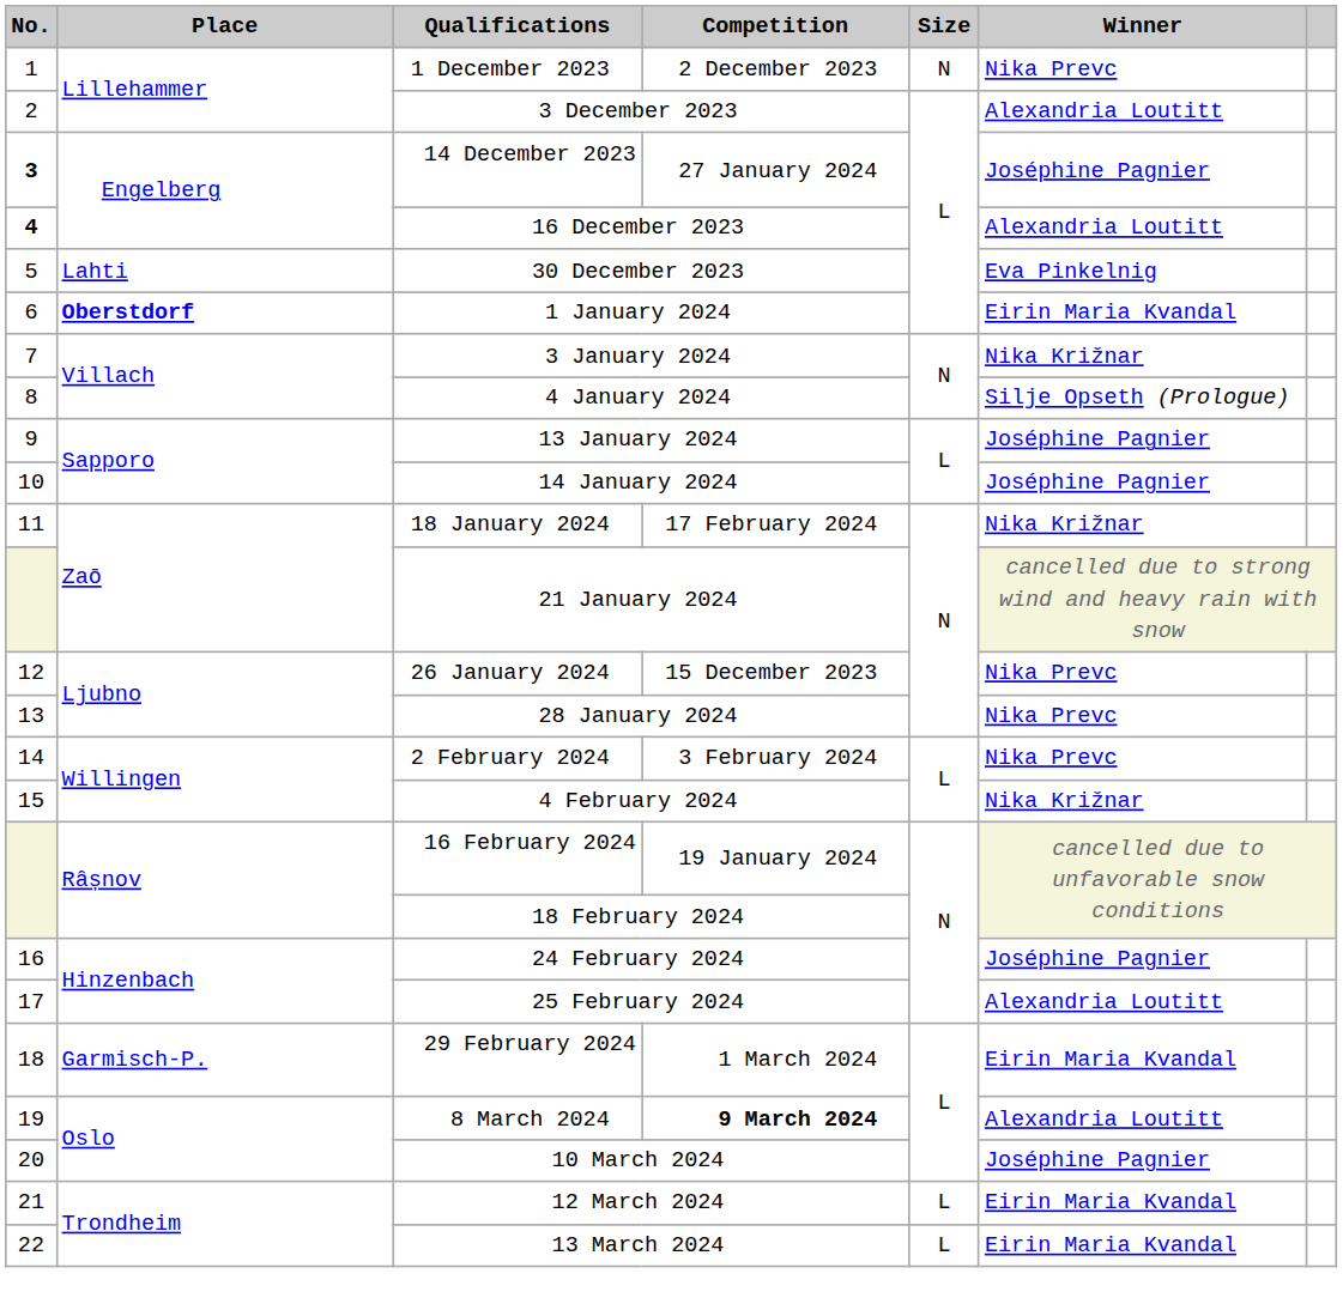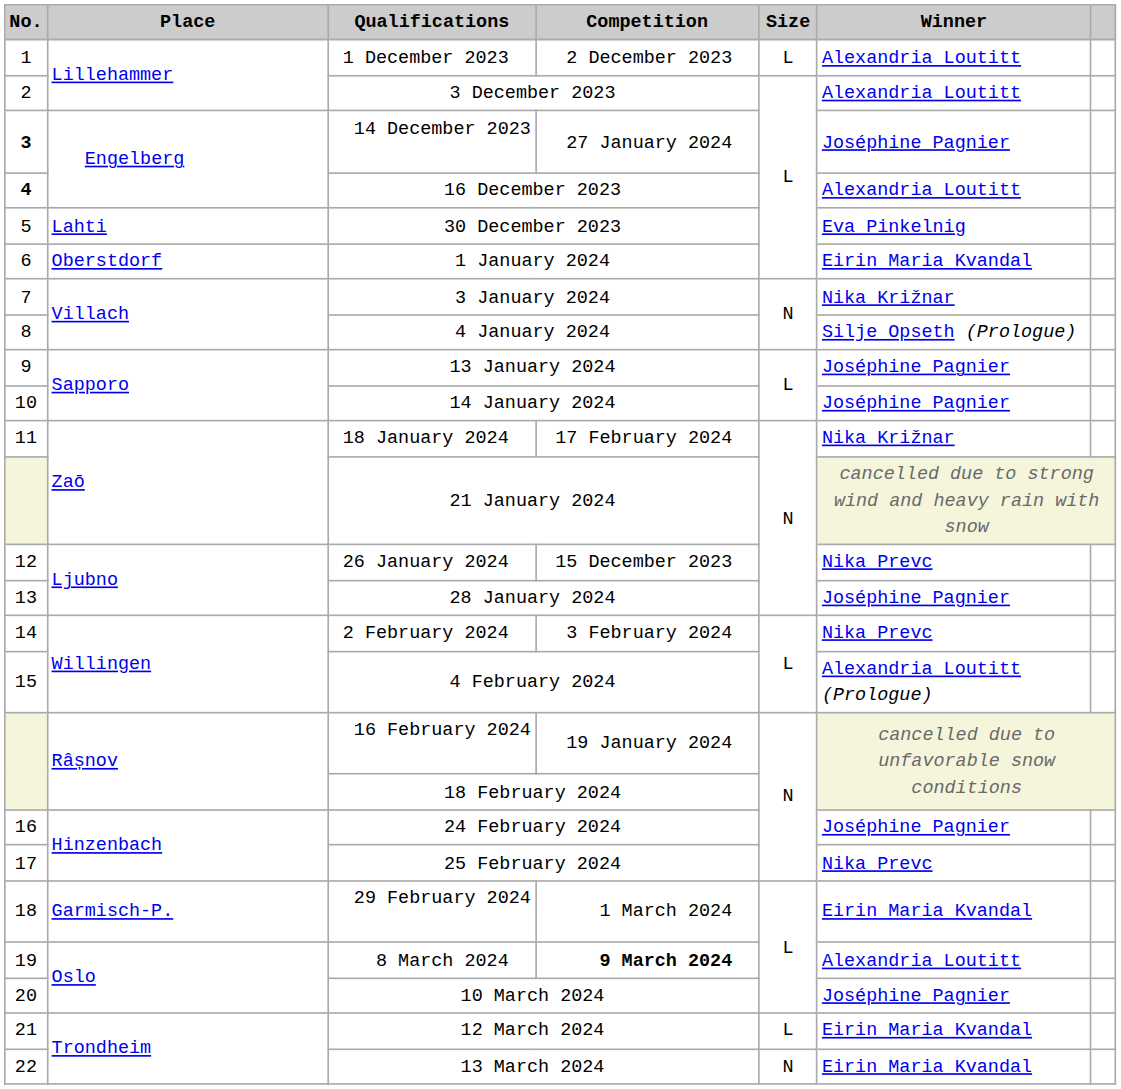1 December 2023 | Size: N -> L
1 December 2023 | Winner: Nika Prevc -> Alexandria Loutitt
1 January 2024 | Place: bold -> normal
28 January 2024 | Winner: Nika Prevc -> Joséphine Pagnier
4 February 2024 | Winner: Nika Križnar -> Alexandria Loutitt (Prologue)
25 February 2024 | Winner: Alexandria Loutitt -> Nika Prevc
13 March 2024 | Size: L -> N
